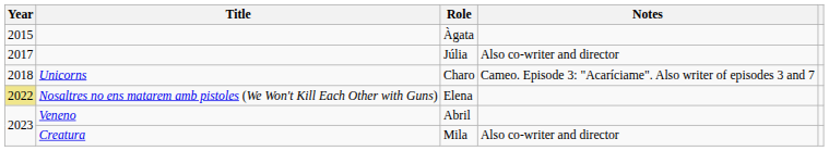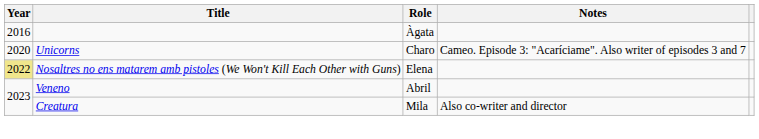Àgata | Year: 2015 -> 2016
- row: 2017 | Júlia | Also co-writer and director
Charo | Year: 2018 -> 2020
